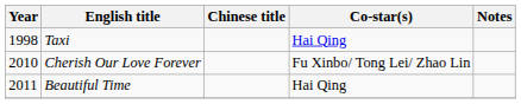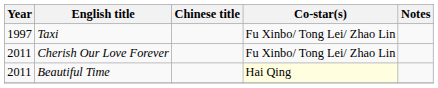Taxi | Year: 1998 -> 1997
Taxi | Co-star(s): Hai Qing -> Fu Xinbo/ Tong Lei/ Zhao Lin
Cherish Our Love Forever | Year: 2010 -> 2011
Beautiful Time | Co-star(s): no background -> lightyellow background
